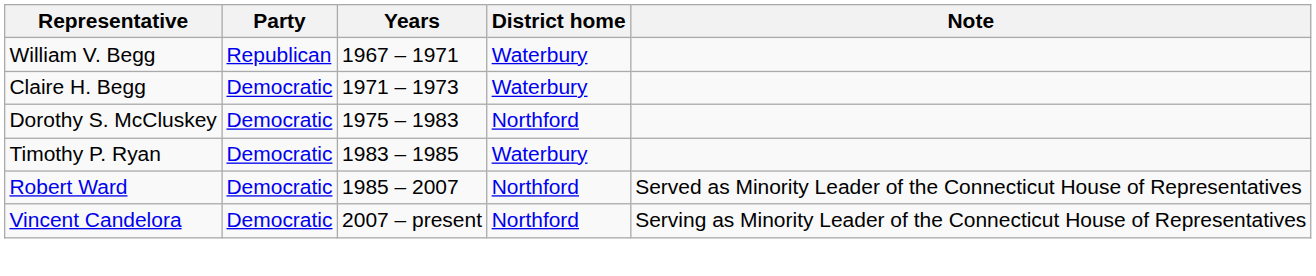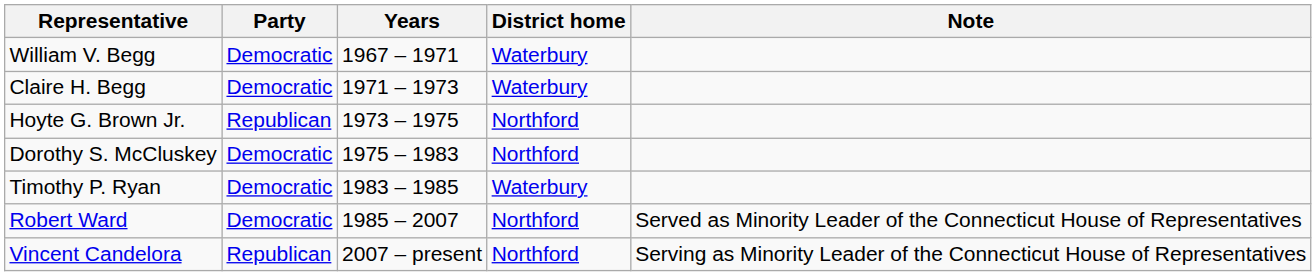William V. Begg | Party: Republican -> Democratic
+ row: Hoyte G. Brown Jr. | Republican | 1973 – 1975 | Northford
Vincent Candelora | Party: Democratic -> Republican
